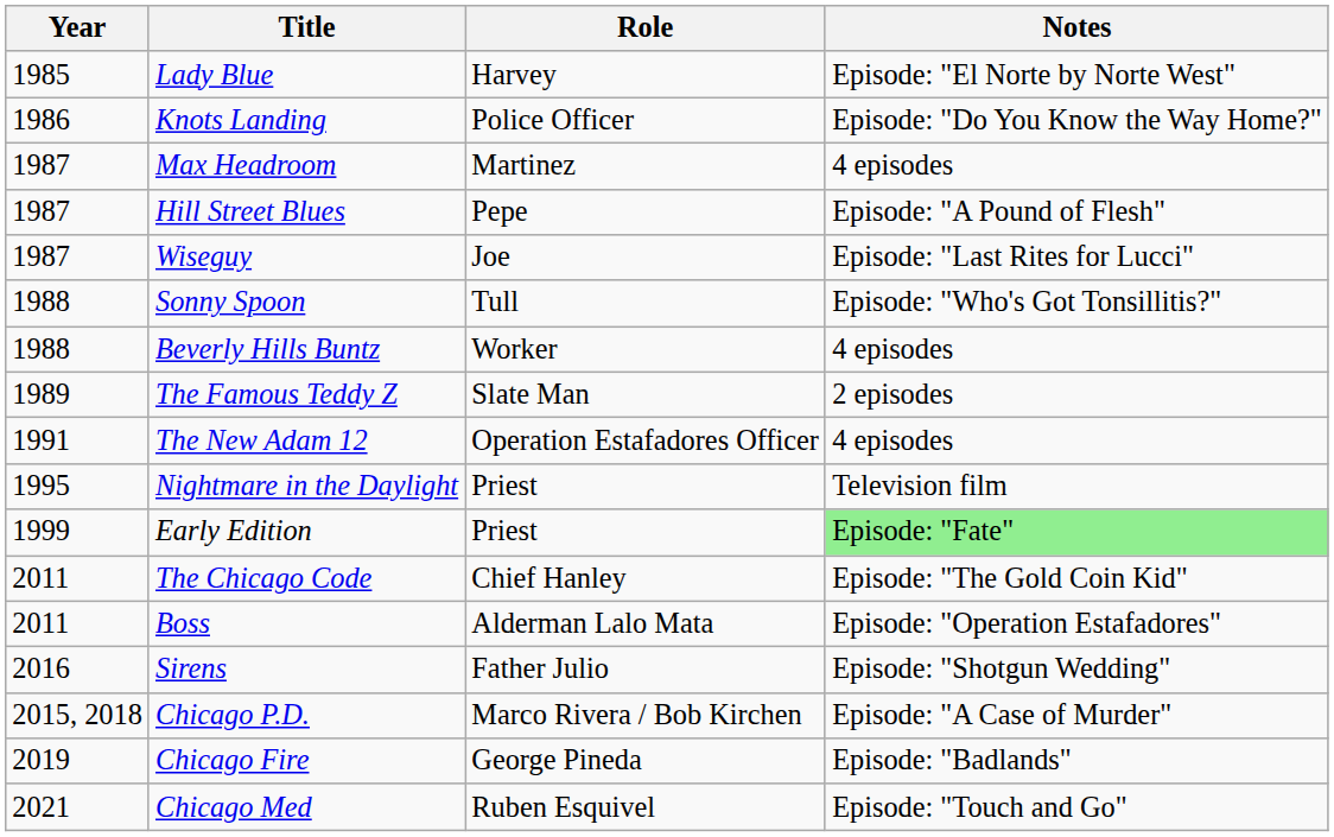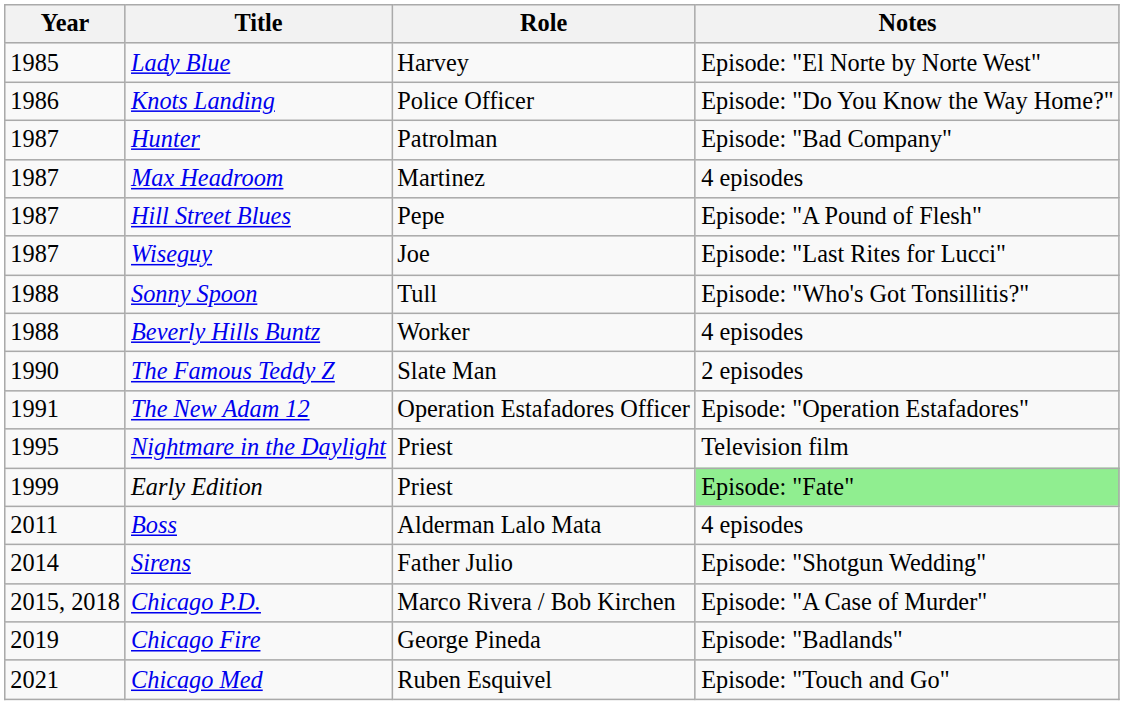+ row: 1987 | Hunter | Patrolman | Episode: "Bad Company"
The Famous Teddy Z | Year: 1989 -> 1990
The New Adam 12 | Notes: 4 episodes -> Episode: "Operation Estafadores"
- row: 2011 | The Chicago Code | Chief Hanley | Episode: "The Gold Coin Kid"
Boss | Notes: Episode: "Operation Estafadores" -> 4 episodes
Sirens | Year: 2016 -> 2014
